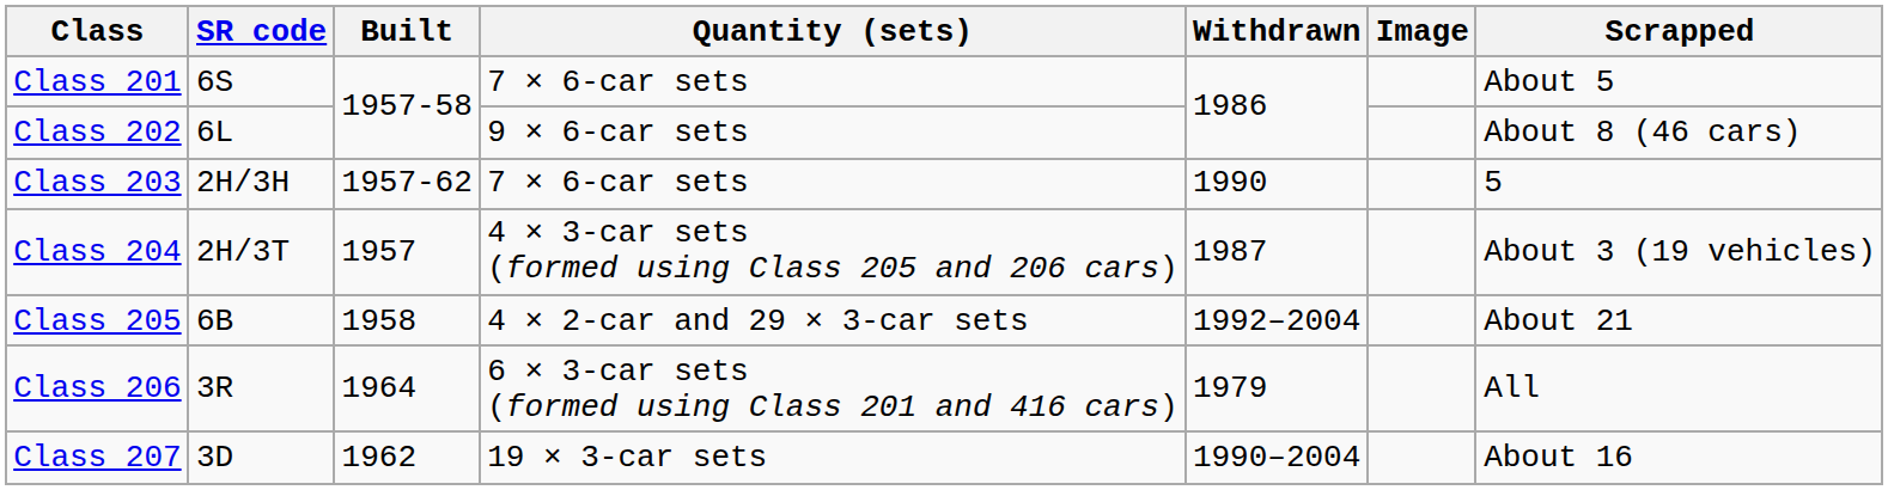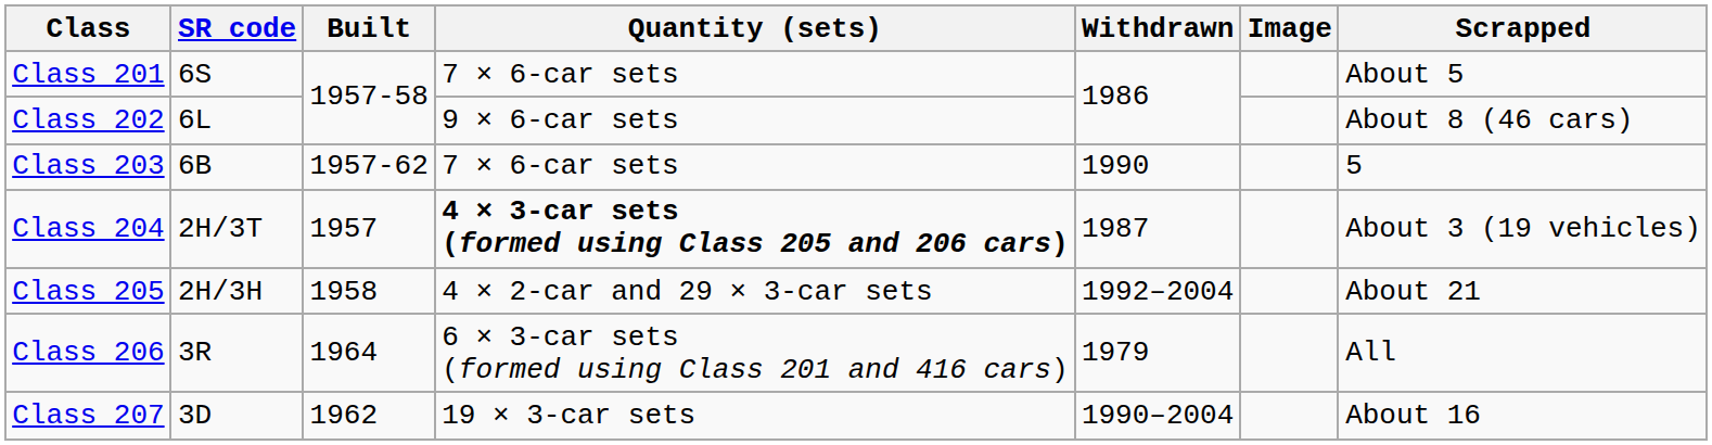Class 203 | SR code: 2H/3H -> 6B
Class 204 | Quantity (sets): normal -> bold
Class 205 | SR code: 6B -> 2H/3H
